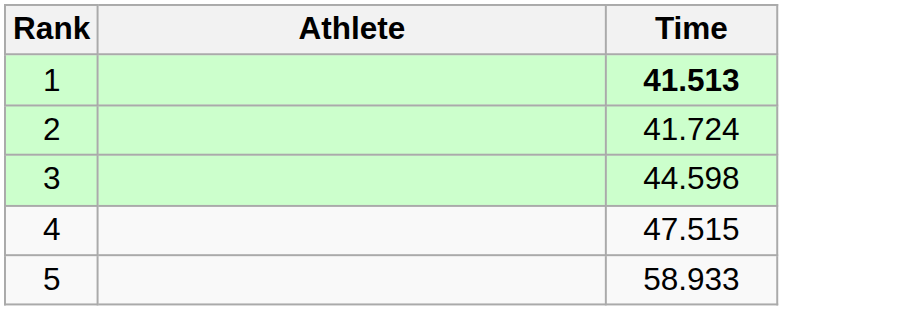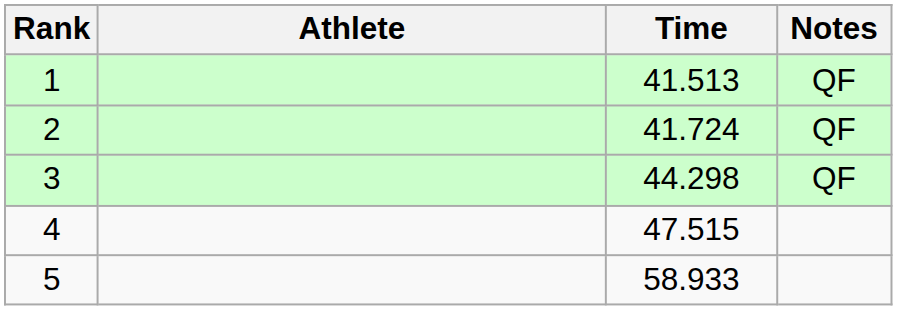+ column: Notes | QF | QF | QF
1 | Time: bold -> normal
3 | Time: 44.598 -> 44.298
